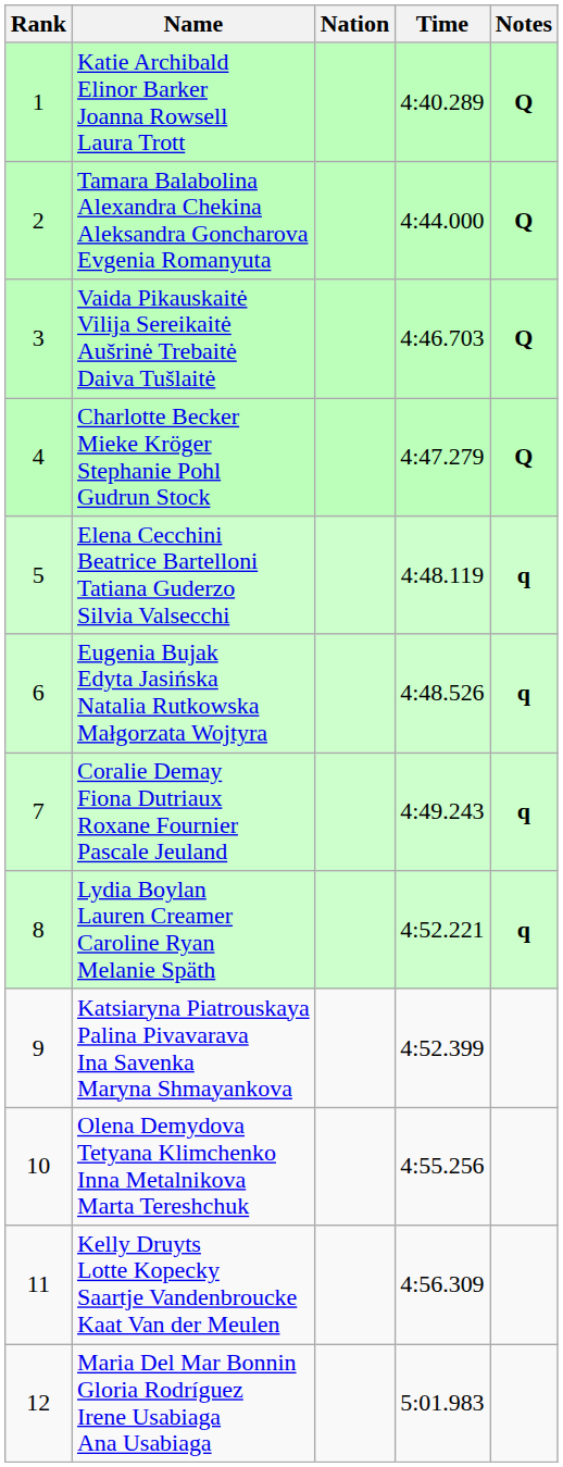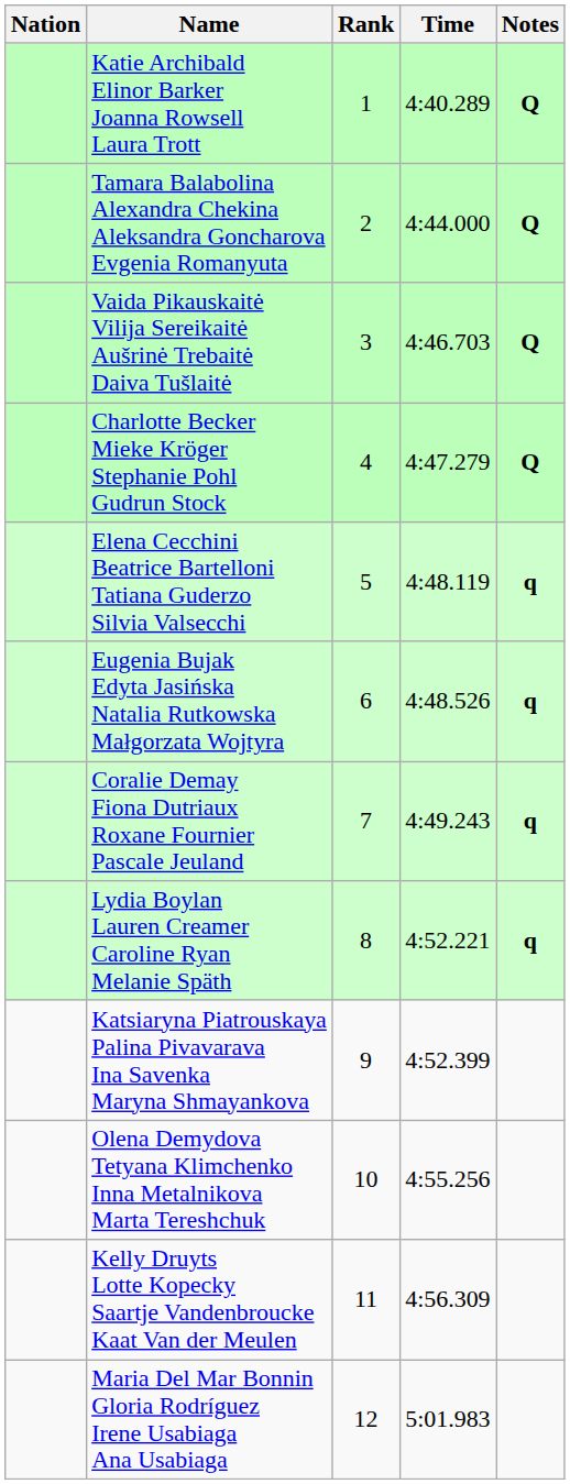columns swapped: Rank <-> Nation
